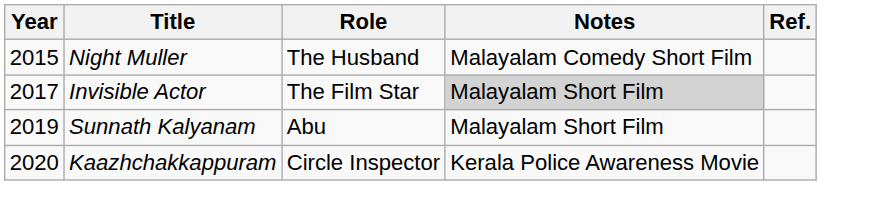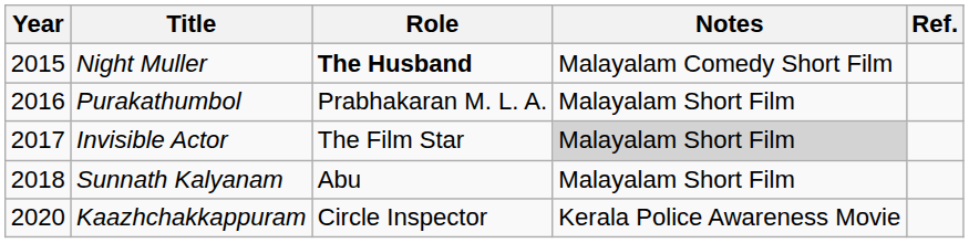Night Muller | Role: normal -> bold
+ row: 2016 | Purakathumbol | Prabhakaran M. L. A. | Malayalam Short Film
Sunnath Kalyanam | Year: 2019 -> 2018
